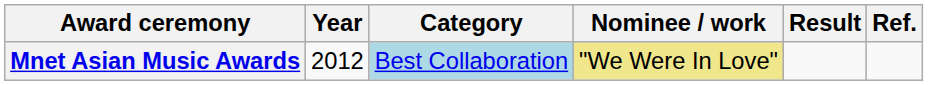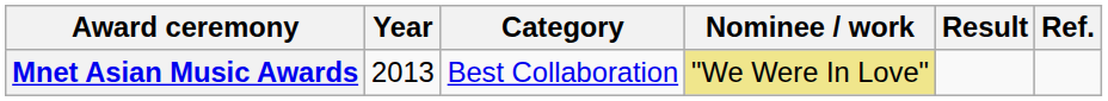Mnet Asian Music Awards | Year: 2012 -> 2013
Mnet Asian Music Awards | Category: lightblue background -> no background
